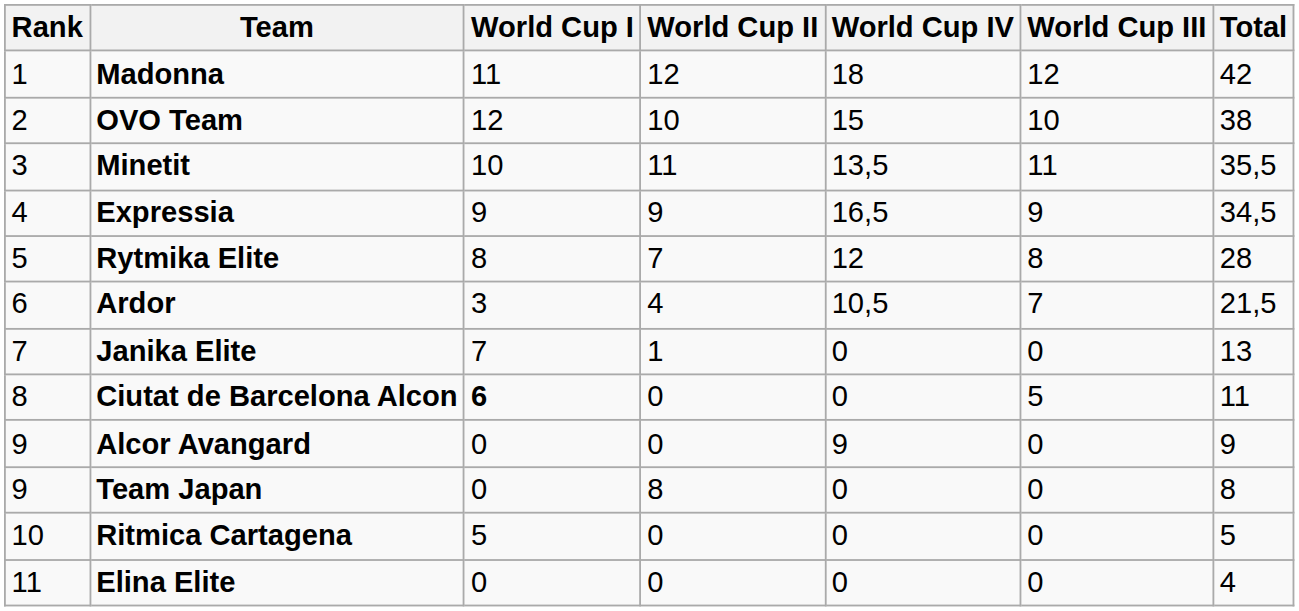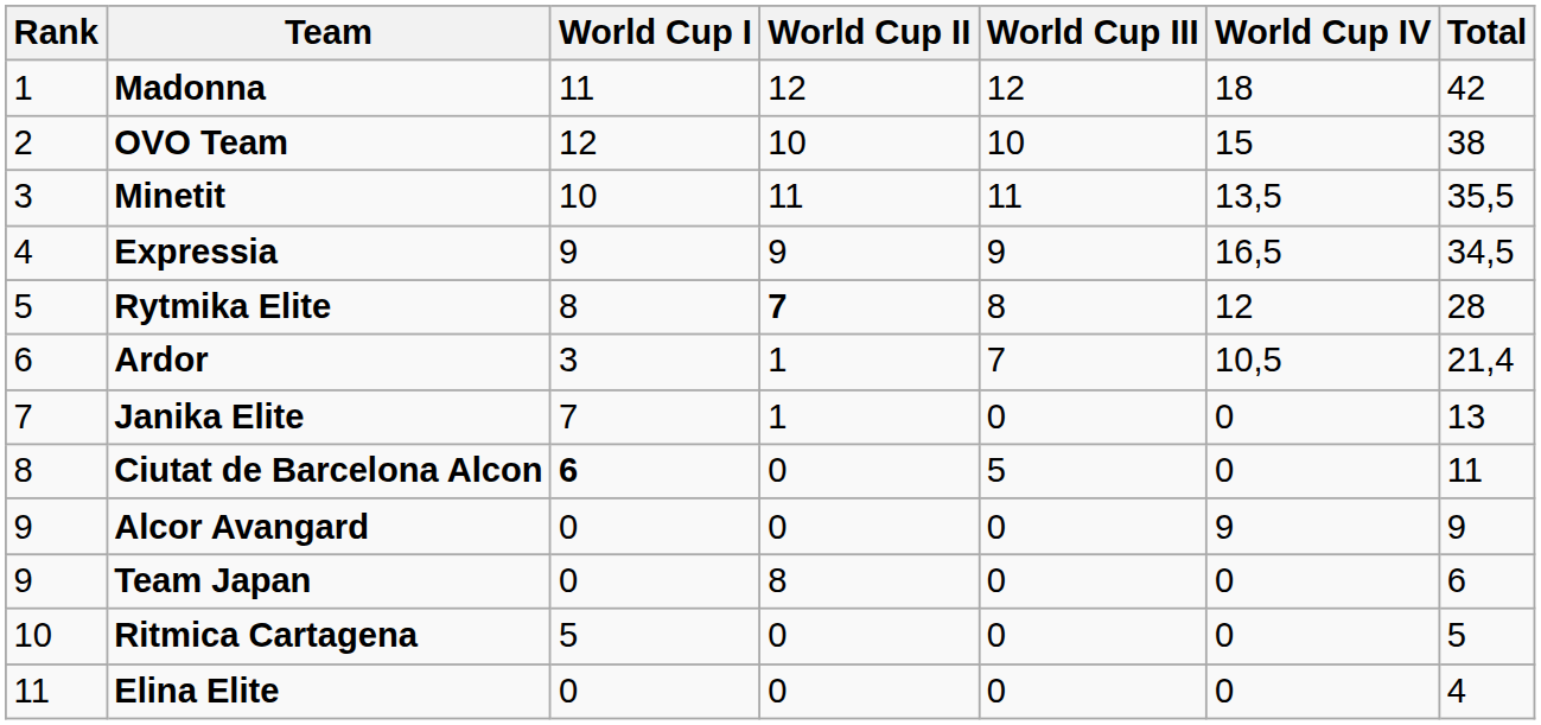columns swapped: World Cup III <-> World Cup IV
Rytmika Elite | World Cup II: normal -> bold
Ardor | World Cup II: 4 -> 1
Ardor | Total: 21,5 -> 21,4
Team Japan | Total: 8 -> 6
